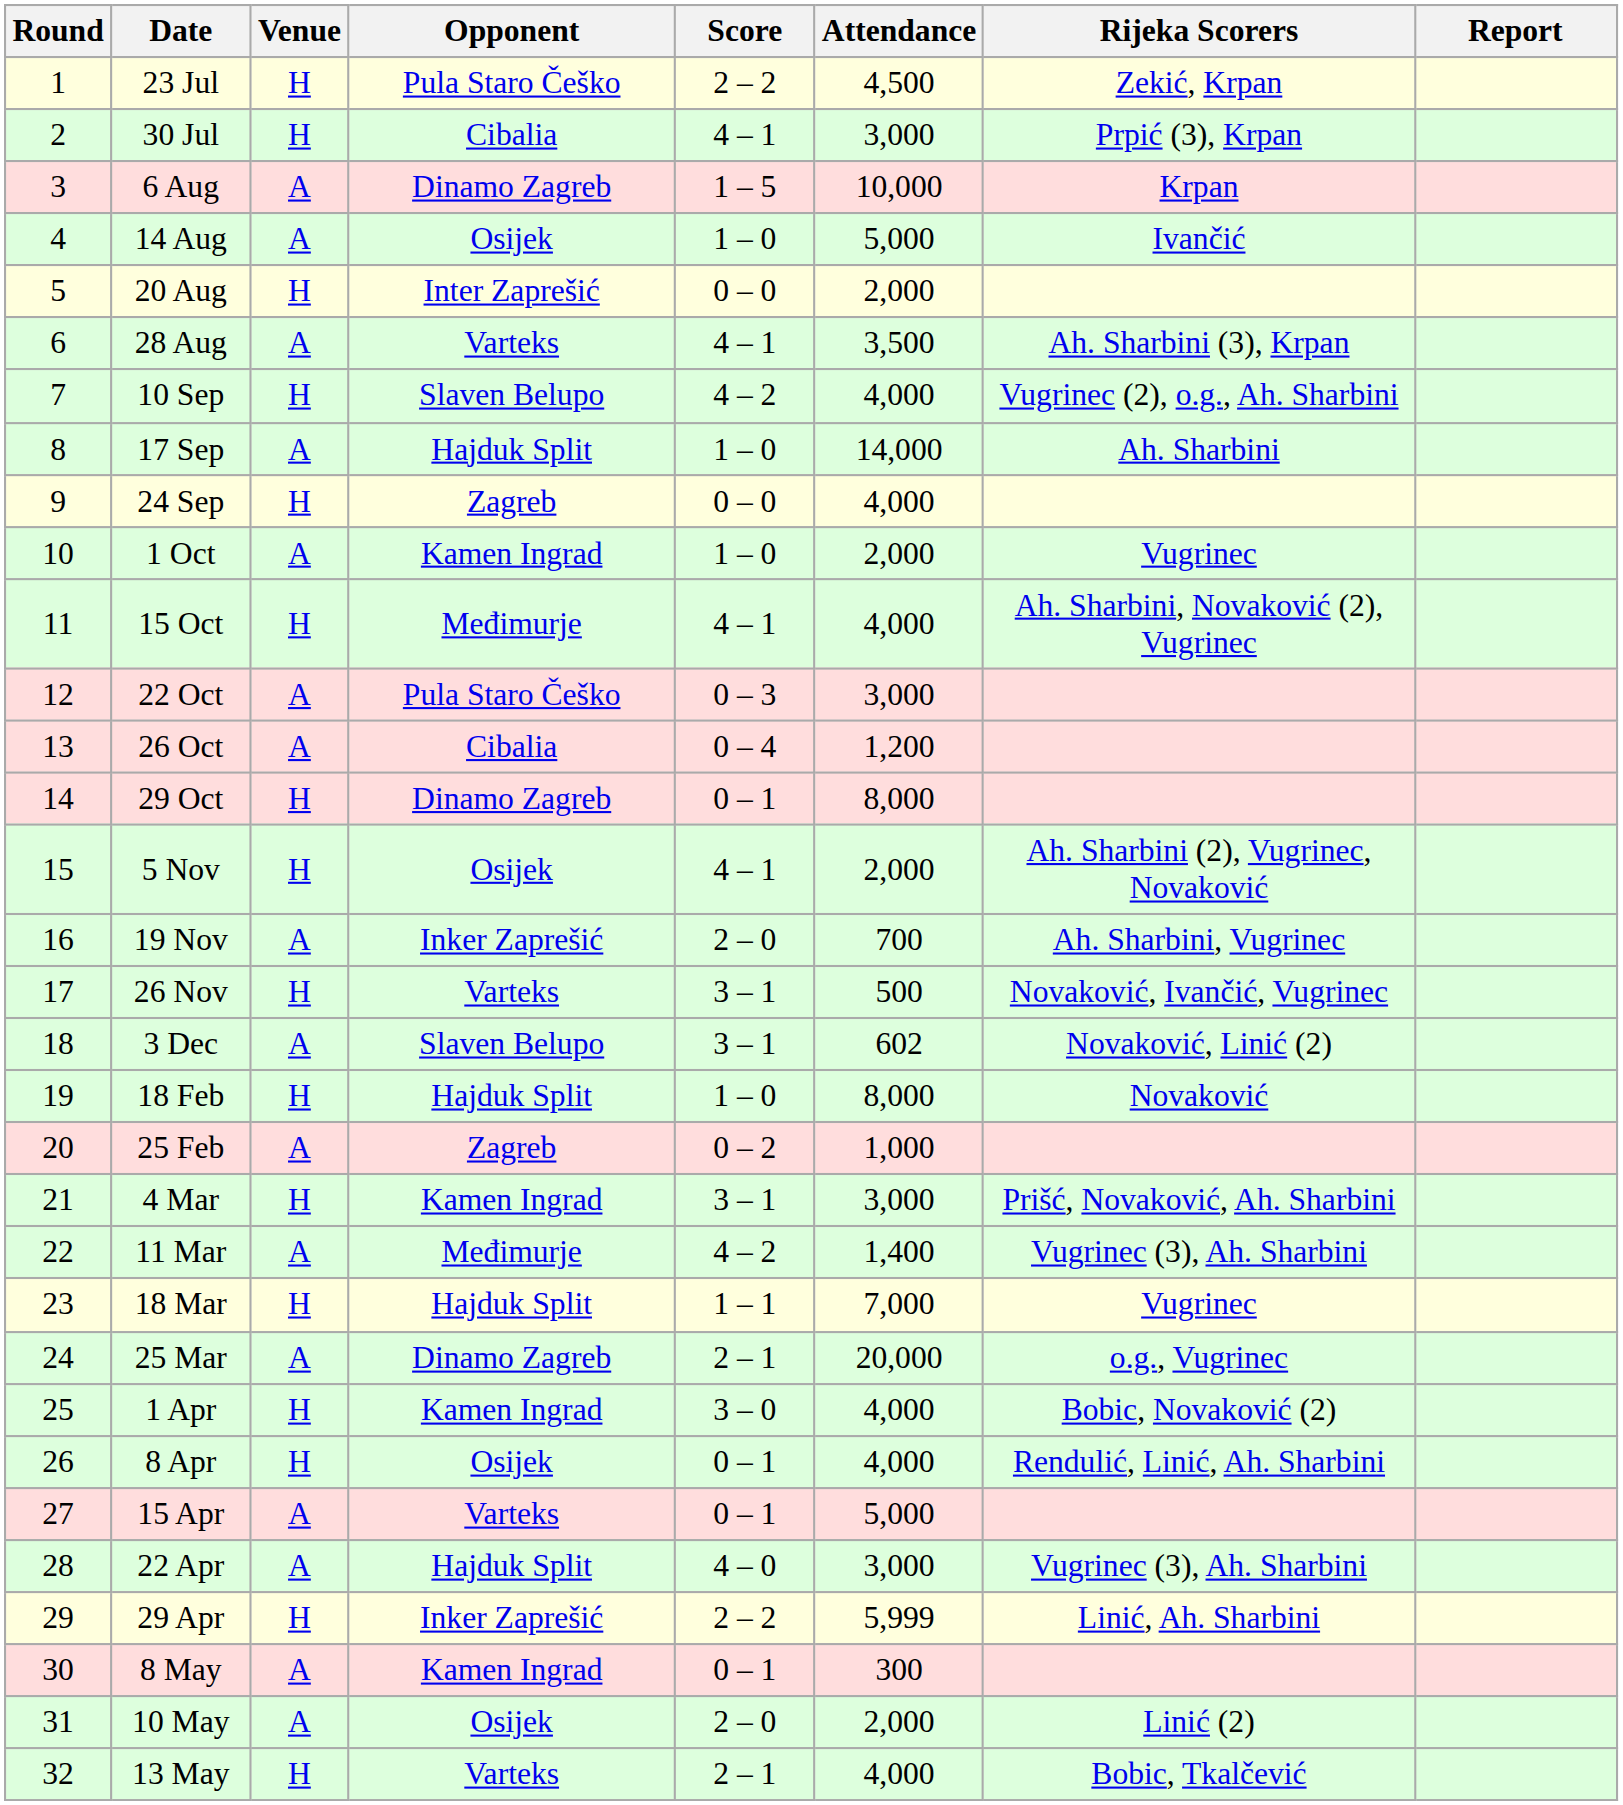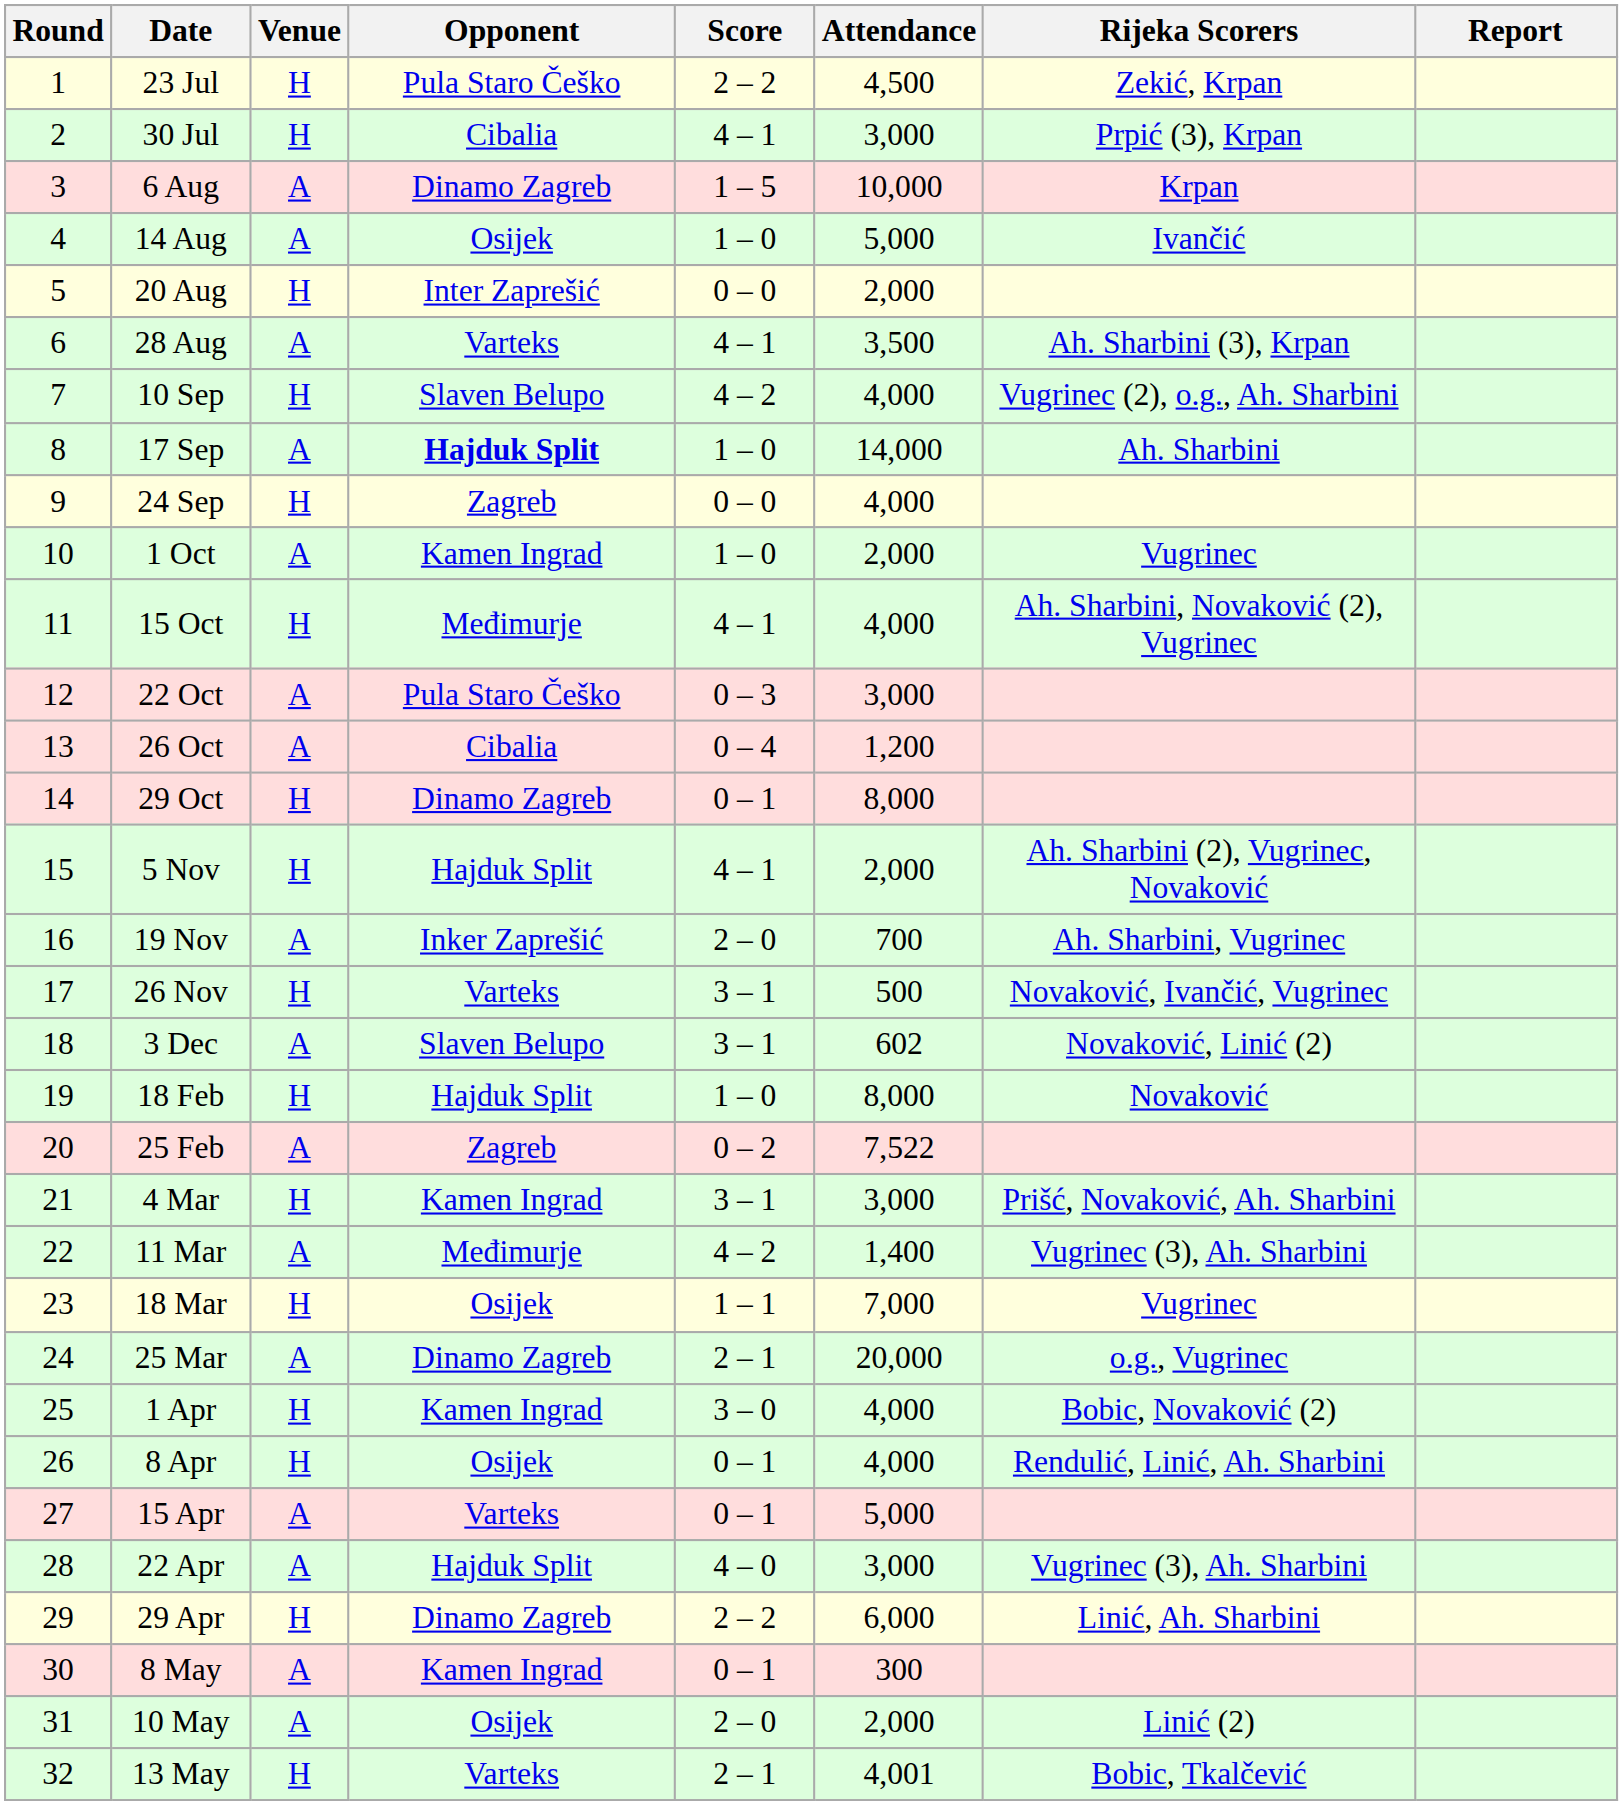17 Sep | Opponent: normal -> bold
5 Nov | Opponent: Osijek -> Hajduk Split
25 Feb | Attendance: 1,000 -> 7,522
18 Mar | Opponent: Hajduk Split -> Osijek
29 Apr | Opponent: Inker Zaprešić -> Dinamo Zagreb
29 Apr | Attendance: 5,999 -> 6,000
13 May | Attendance: 4,000 -> 4,001
